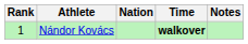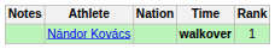columns swapped: Rank <-> Notes
